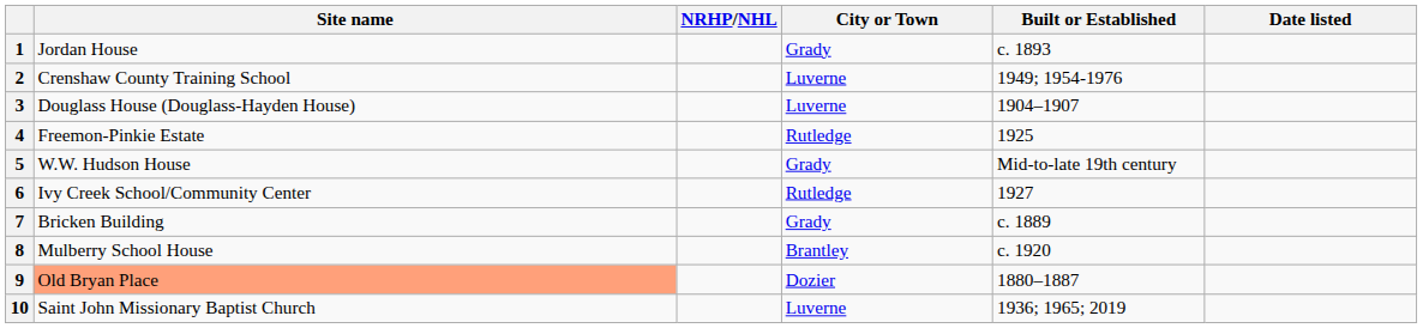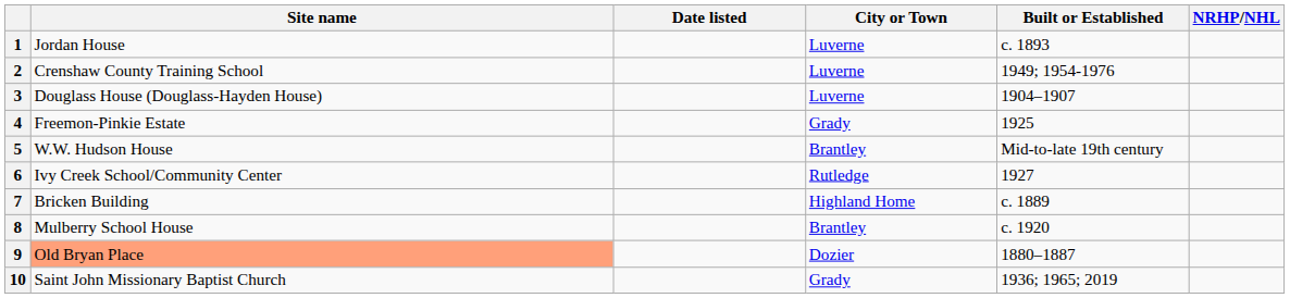columns swapped: Date listed <-> NRHP/NHL
1 | City or Town: Grady -> Luverne
4 | City or Town: Rutledge -> Grady
5 | City or Town: Grady -> Brantley
7 | City or Town: Grady -> Highland Home
10 | City or Town: Luverne -> Grady
